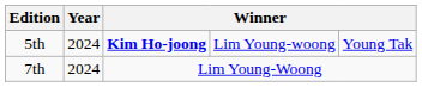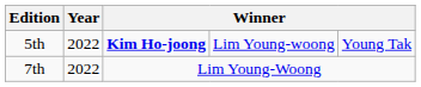5th | Year: 2024 -> 2022
7th | Year: 2024 -> 2022
